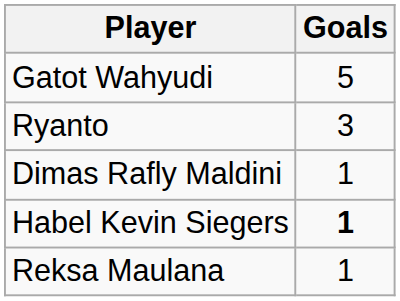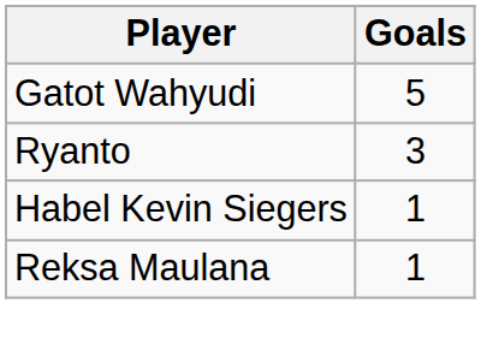- row: Dimas Rafly Maldini | 1
Habel Kevin Siegers | Goals: bold -> normal
